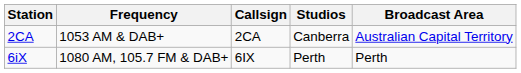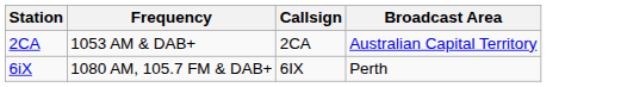- column: Studios | Canberra | Perth
